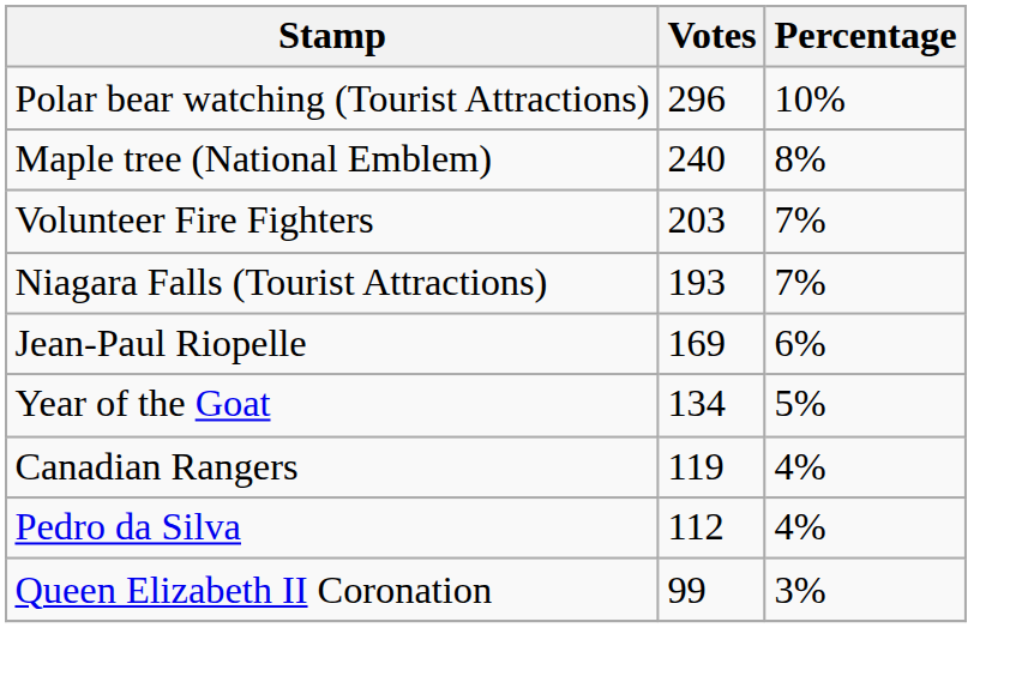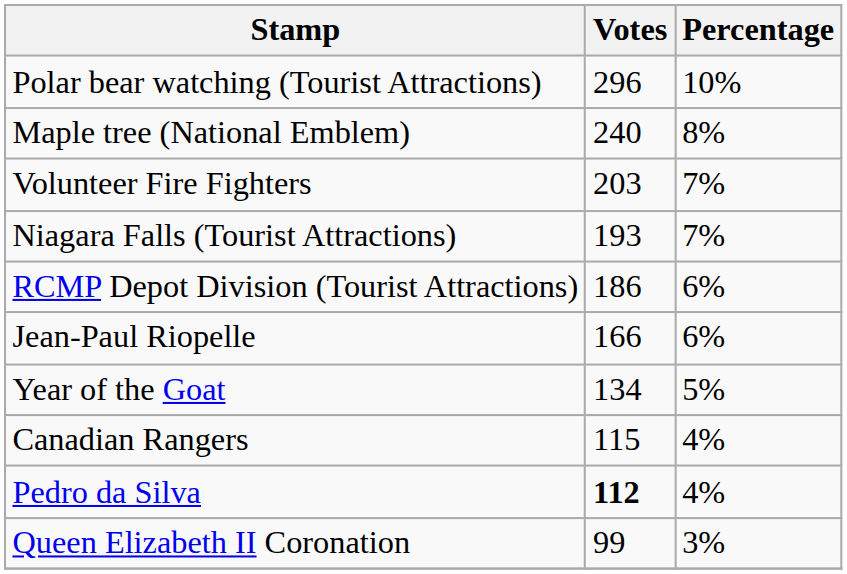+ row: RCMP Depot Division (Tourist Attractions) | 186 | 6%
Jean-Paul Riopelle | Votes: 169 -> 166
Canadian Rangers | Votes: 119 -> 115
Pedro da Silva | Votes: normal -> bold
